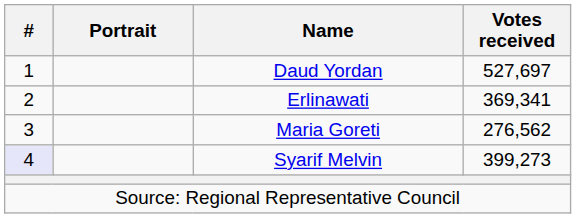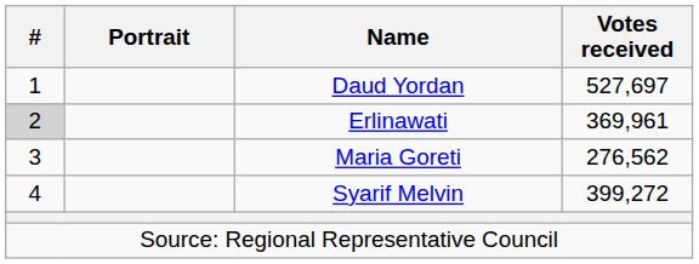Erlinawati | #: no background -> lightgrey background
Erlinawati | Votes received: 369,341 -> 369,961
Syarif Melvin | #: lavender background -> no background
Syarif Melvin | Votes received: 399,273 -> 399,272
